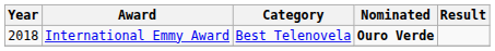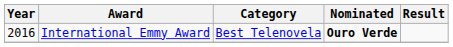International Emmy Award | Year: 2018 -> 2016
